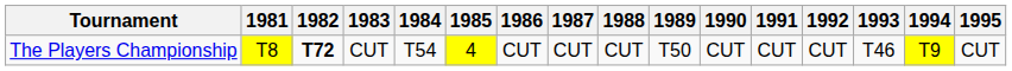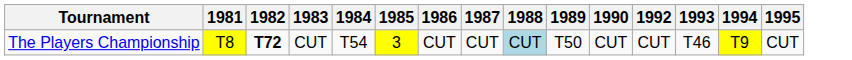- column: 1991 | CUT
The Players Championship | 1985: 4 -> 3
The Players Championship | 1988: no background -> lightblue background
